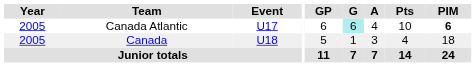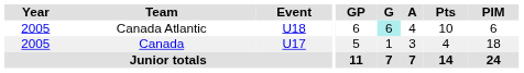Canada Atlantic | Event: U17 -> U18
Canada Atlantic | PIM: bold -> normal
Canada | Event: U18 -> U17
